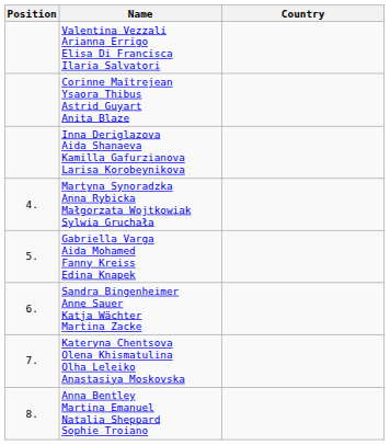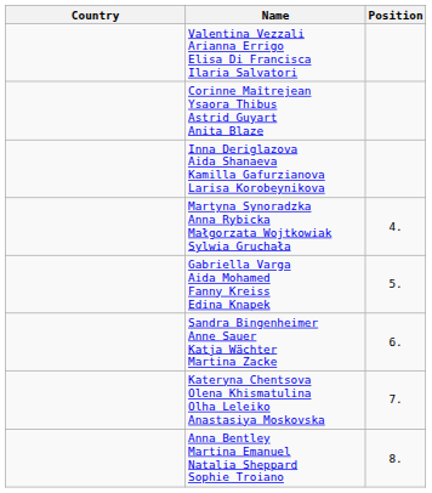columns swapped: Position <-> Country
